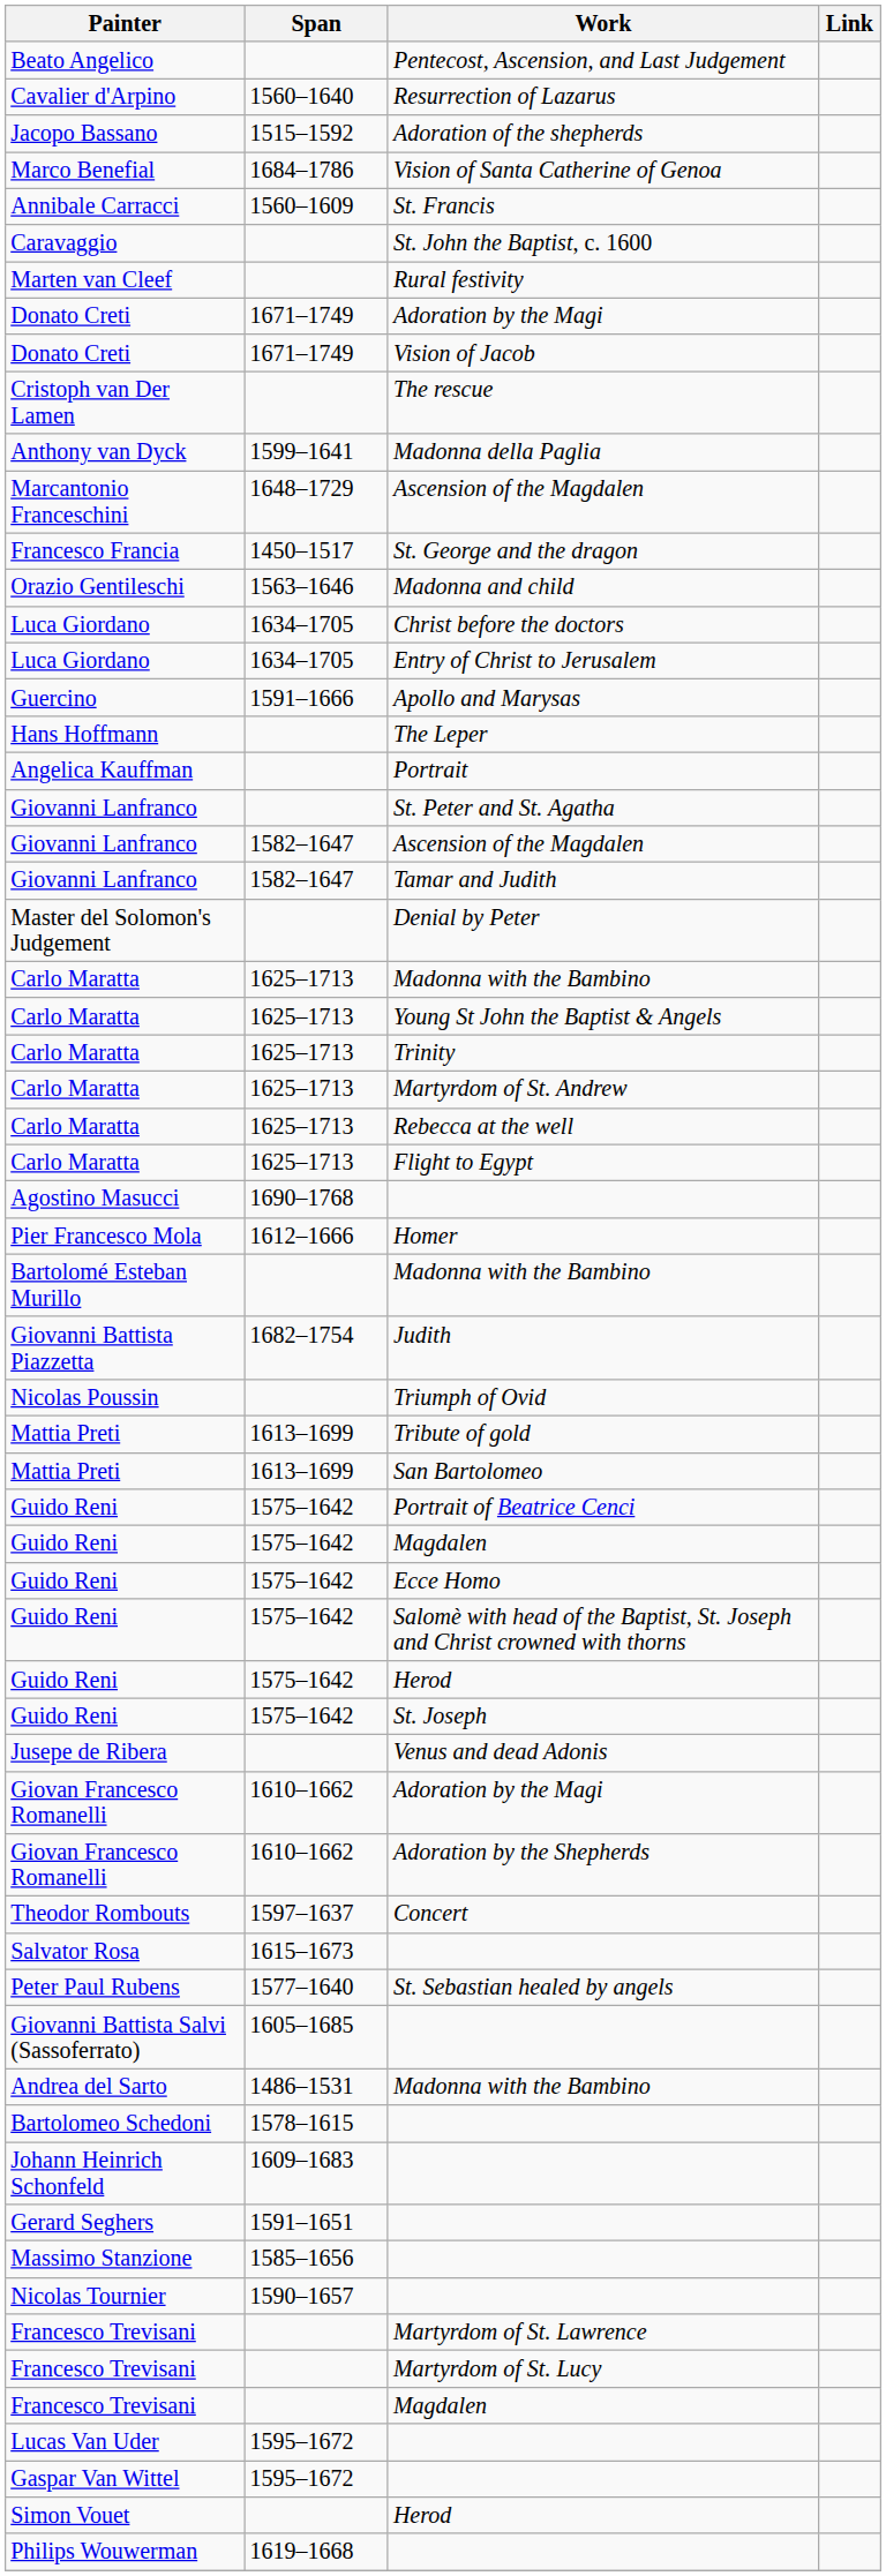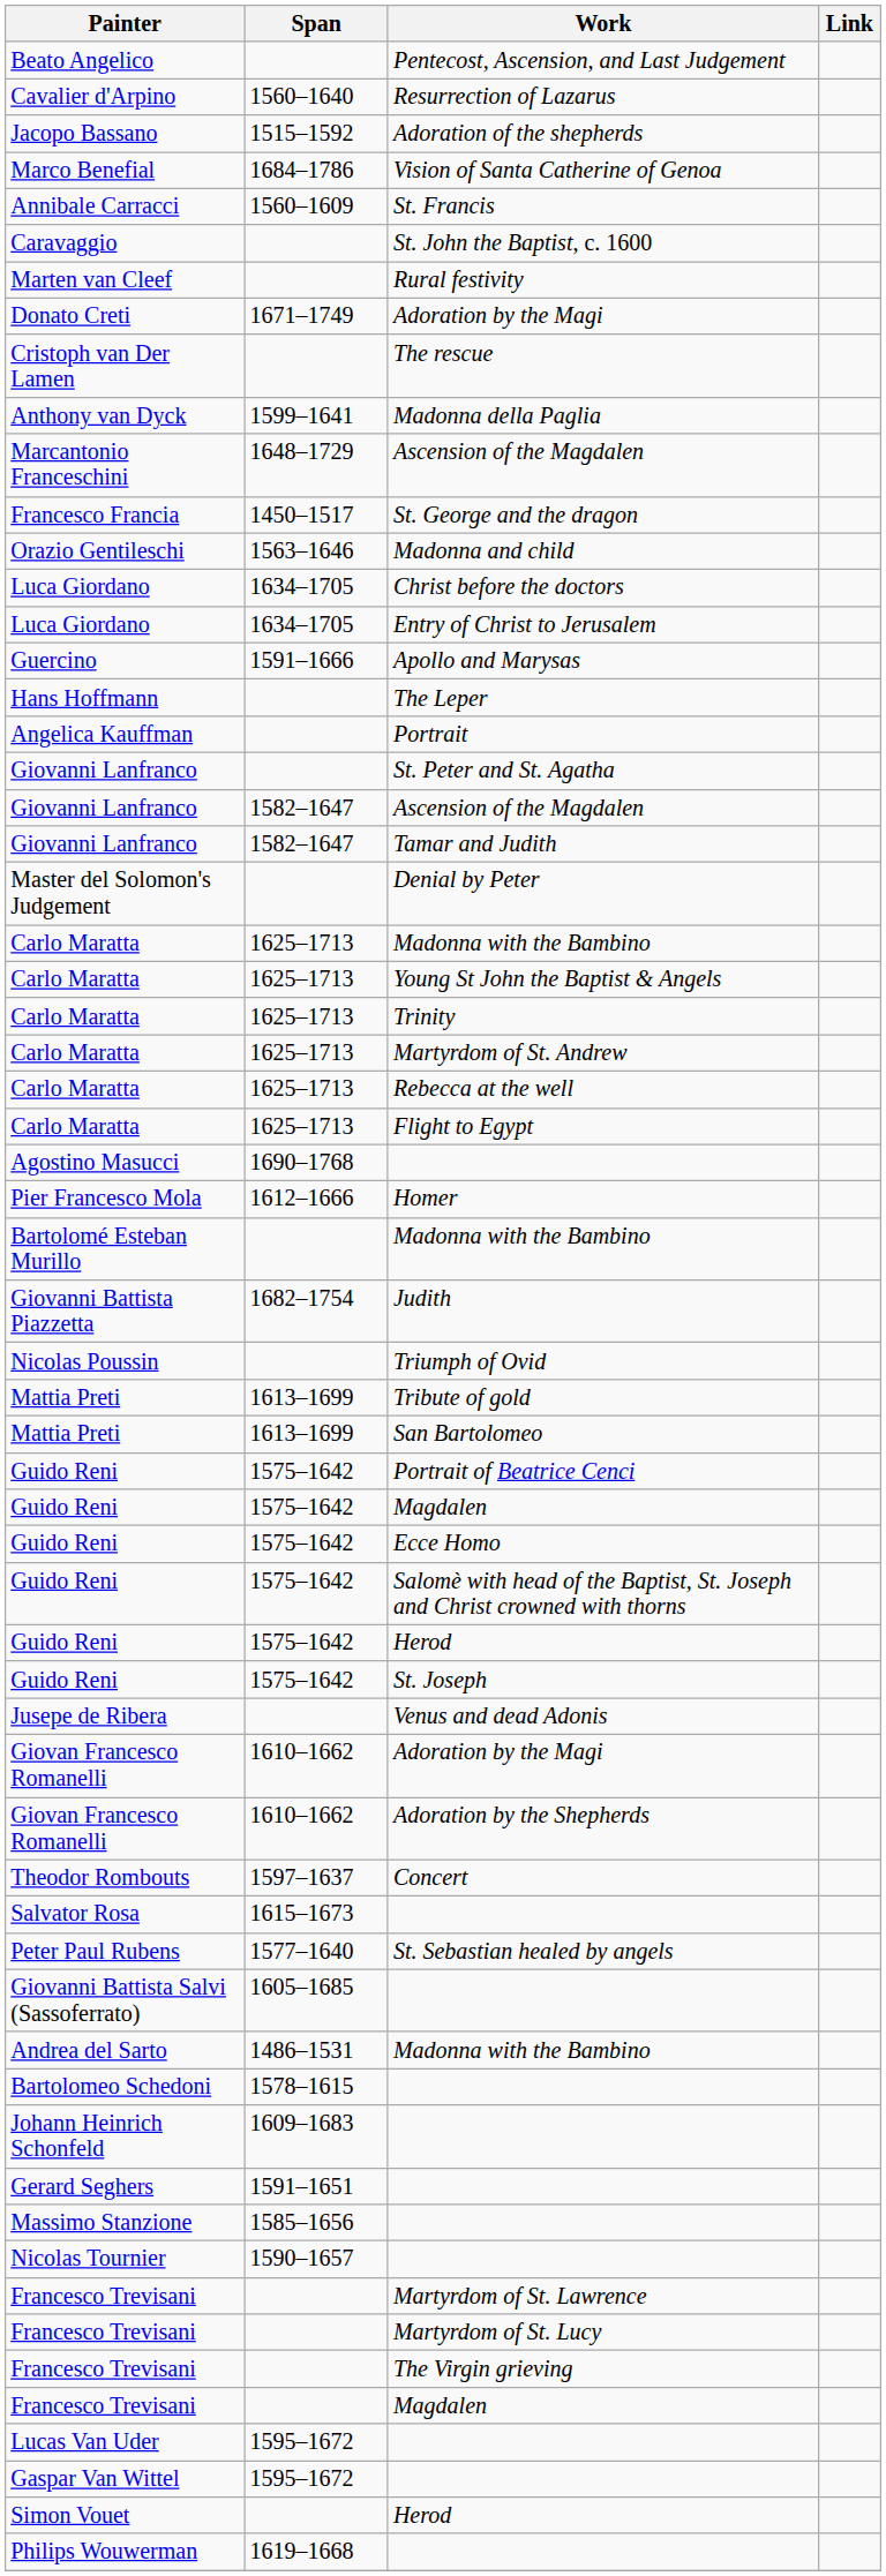- row: Donato Creti | 1671–1749 | Vision of Jacob
+ row: Francesco Trevisani | The Virgin grieving
